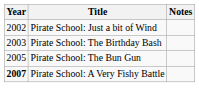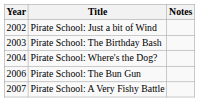+ row: 2004 | Pirate School: Where's the Dog?
Pirate School: The Bun Gun | Year: 2005 -> 2006
Pirate School: A Very Fishy Battle | Year: bold -> normal
